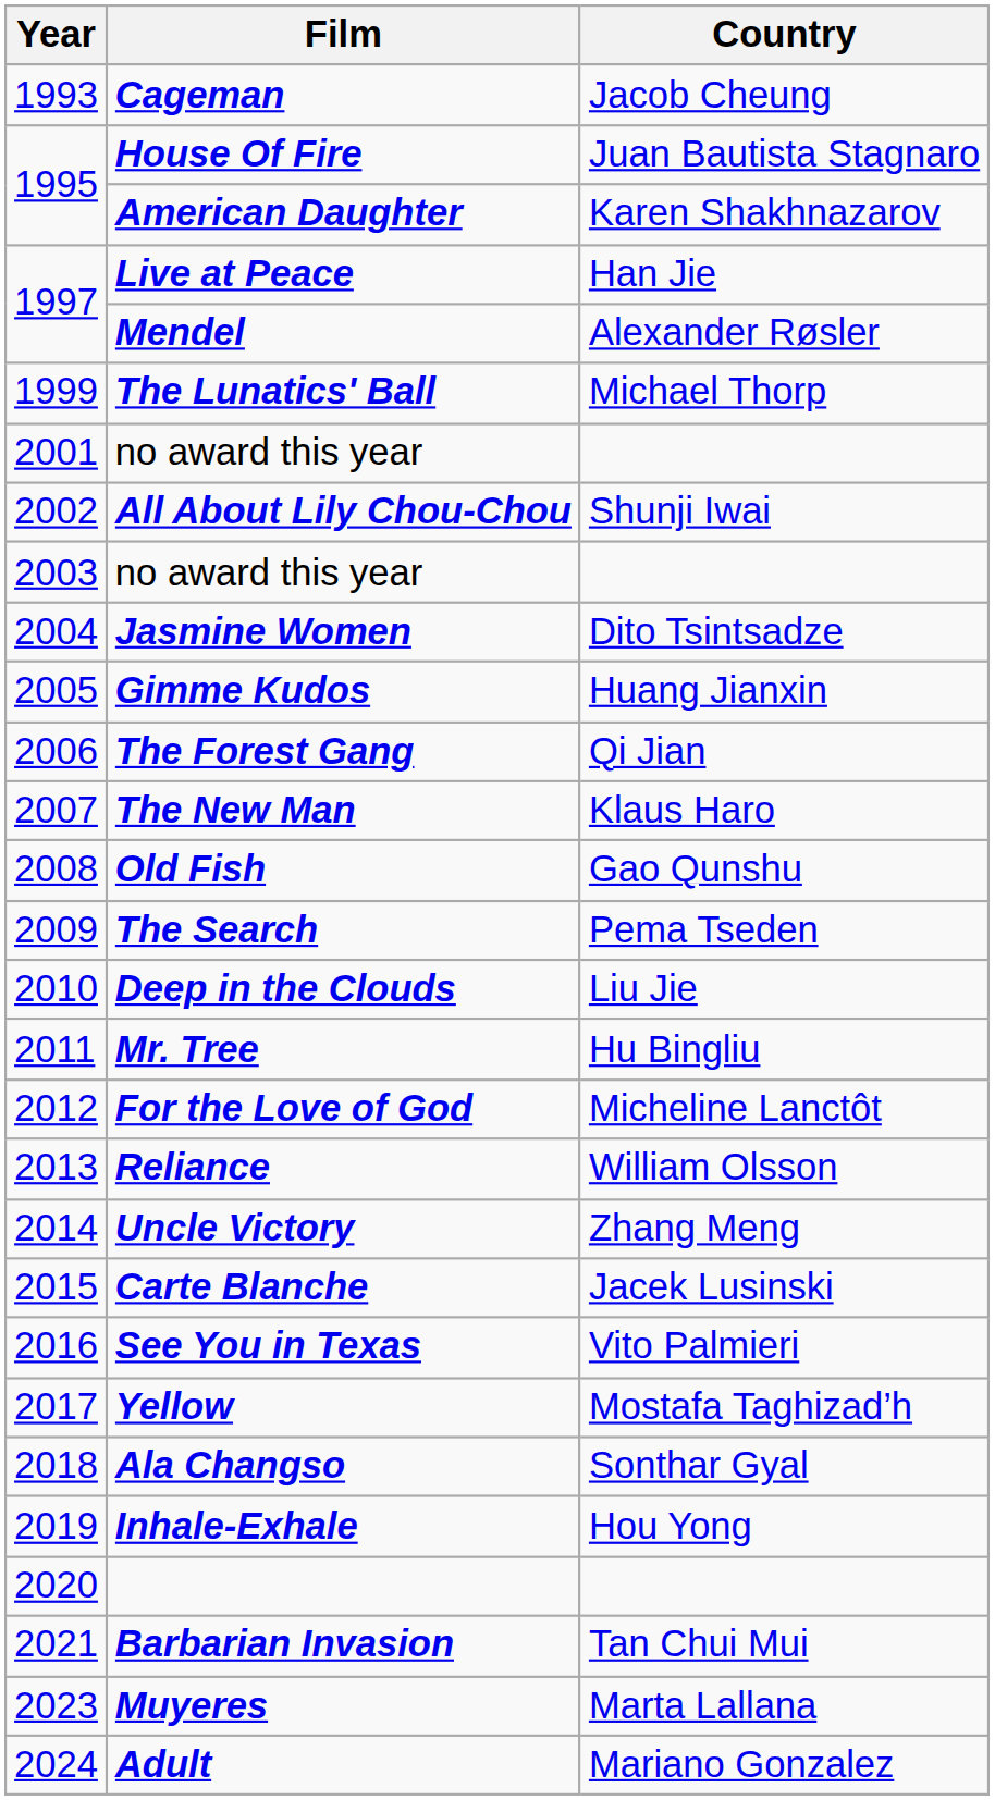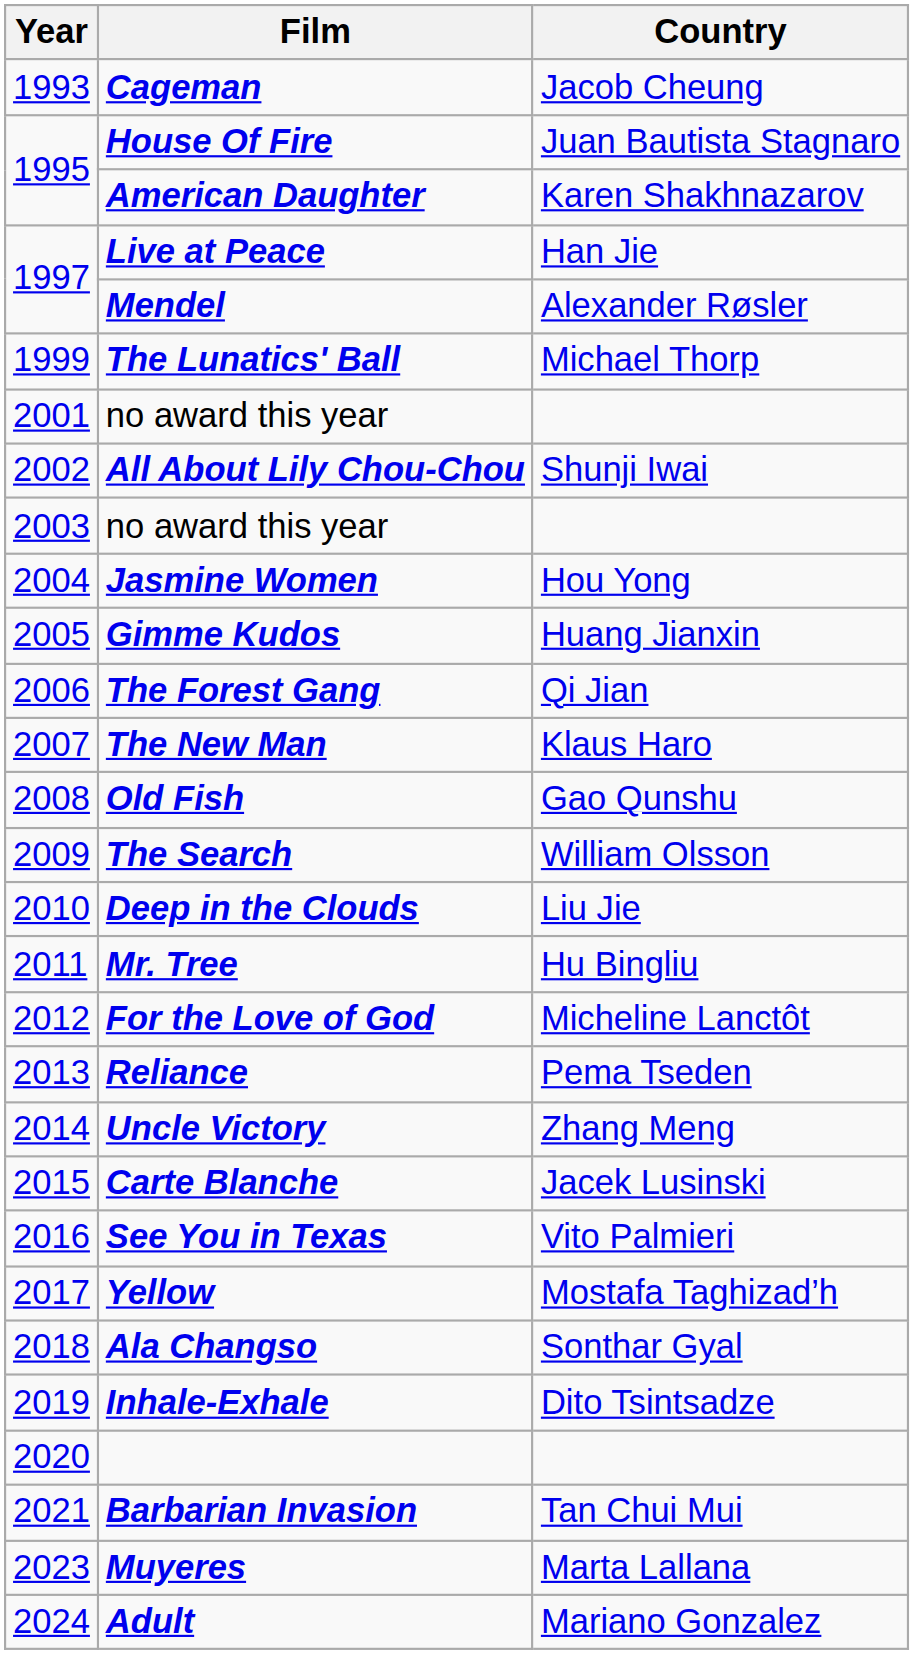Jasmine Women | Country: Dito Tsintsadze -> Hou Yong
The Search | Country: Pema Tseden -> William Olsson
Reliance | Country: William Olsson -> Pema Tseden
Inhale-Exhale | Country: Hou Yong -> Dito Tsintsadze
